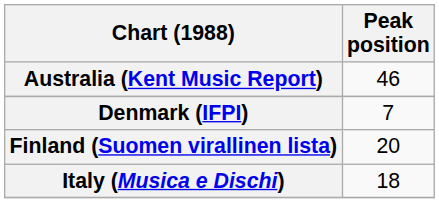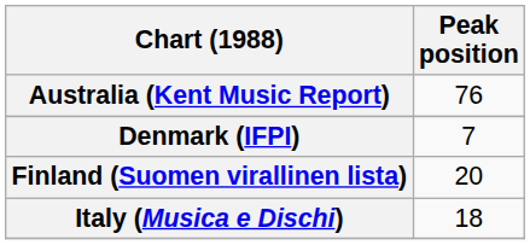Australia (Kent Music Report) | Peak position: 46 -> 76
